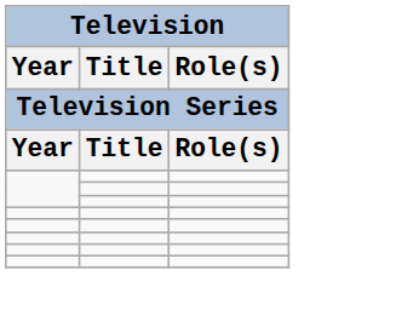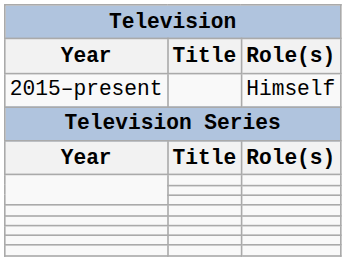+ row: 2015–present | Himself
